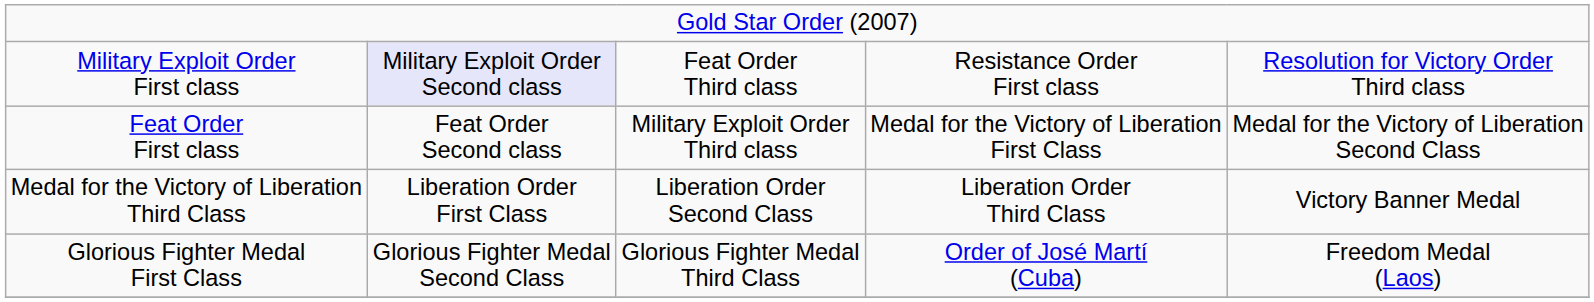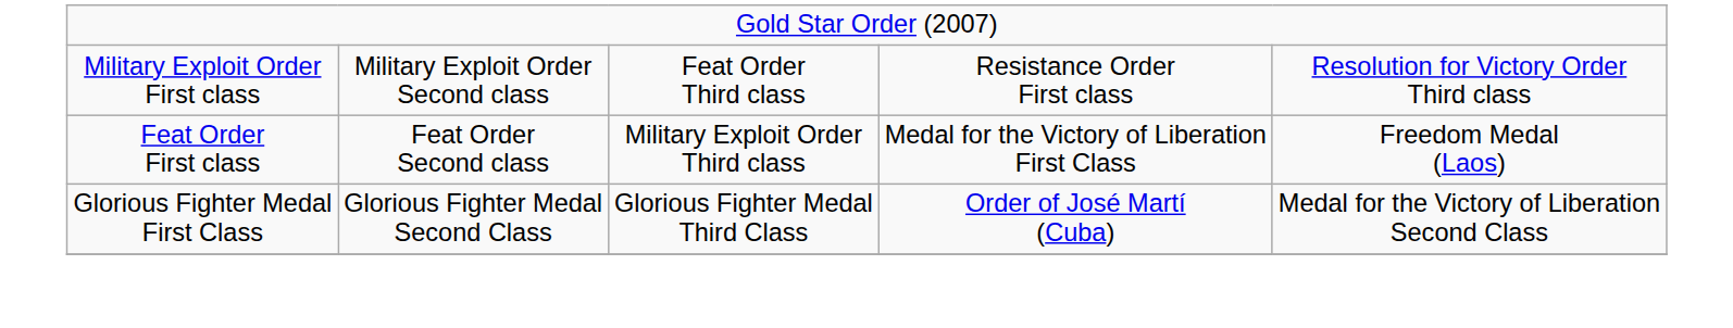Military Exploit Order First class | column 2: lavender background -> no background
Feat Order First class | column 5: Medal for the Victory of Liberation Second Class -> Freedom Medal (Laos)
- row: Medal for the Victory of Liberation Third Class | Liberation Order First Class | Liberation Order Second Class | Liberation Order Third Class | Victory Banner Medal
Glorious Fighter Medal First Class | column 5: Freedom Medal (Laos) -> Medal for the Victory of Liberation Second Class
